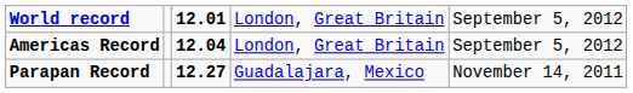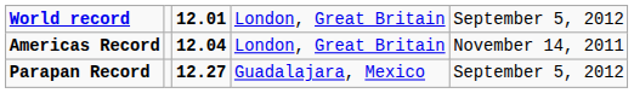Americas Record | column 5: September 5, 2012 -> November 14, 2011
Parapan Record | column 5: November 14, 2011 -> September 5, 2012
